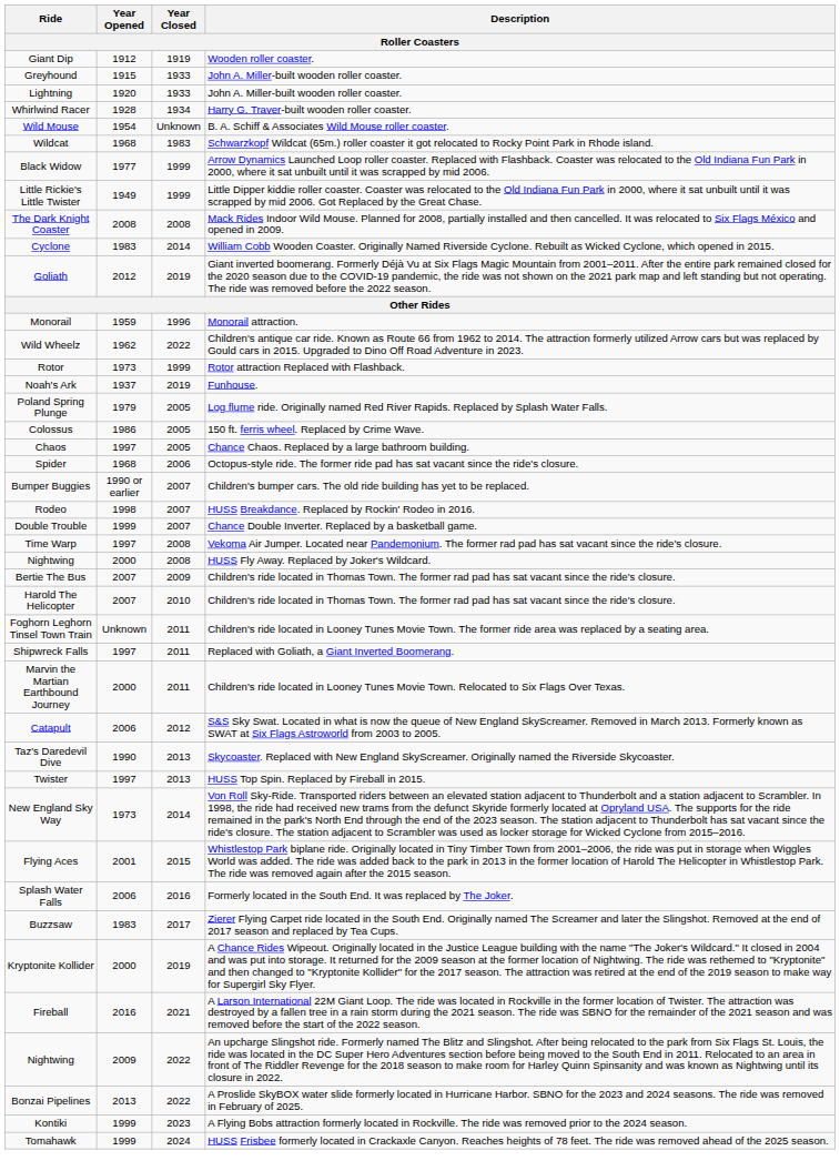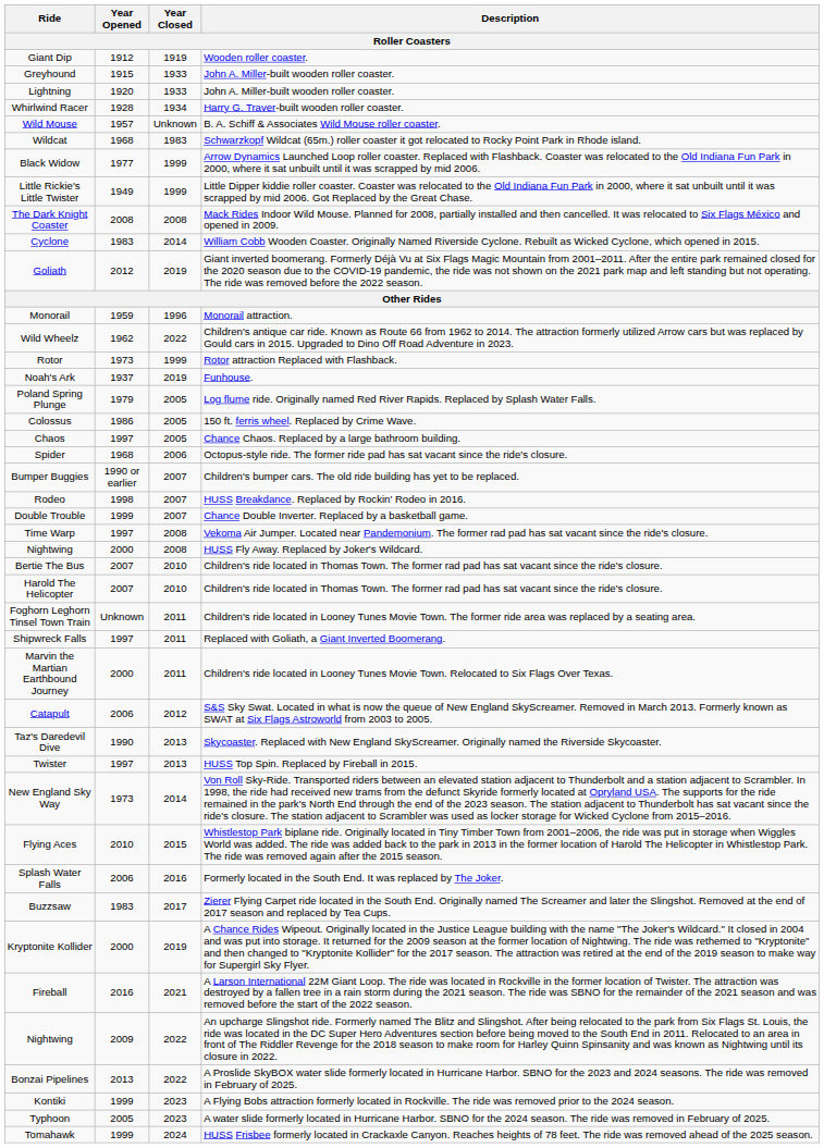Wild Mouse | Year Opened: 1954 -> 1957
Bertie The Bus | Year Closed: 2009 -> 2010
Flying Aces | Year Opened: 2001 -> 2010
+ row: Typhoon | 2005 | 2023 | A water slide formerly located in Hurricane Harbor. SBNO for the 2024 season. The ride was removed in February of 2025.
